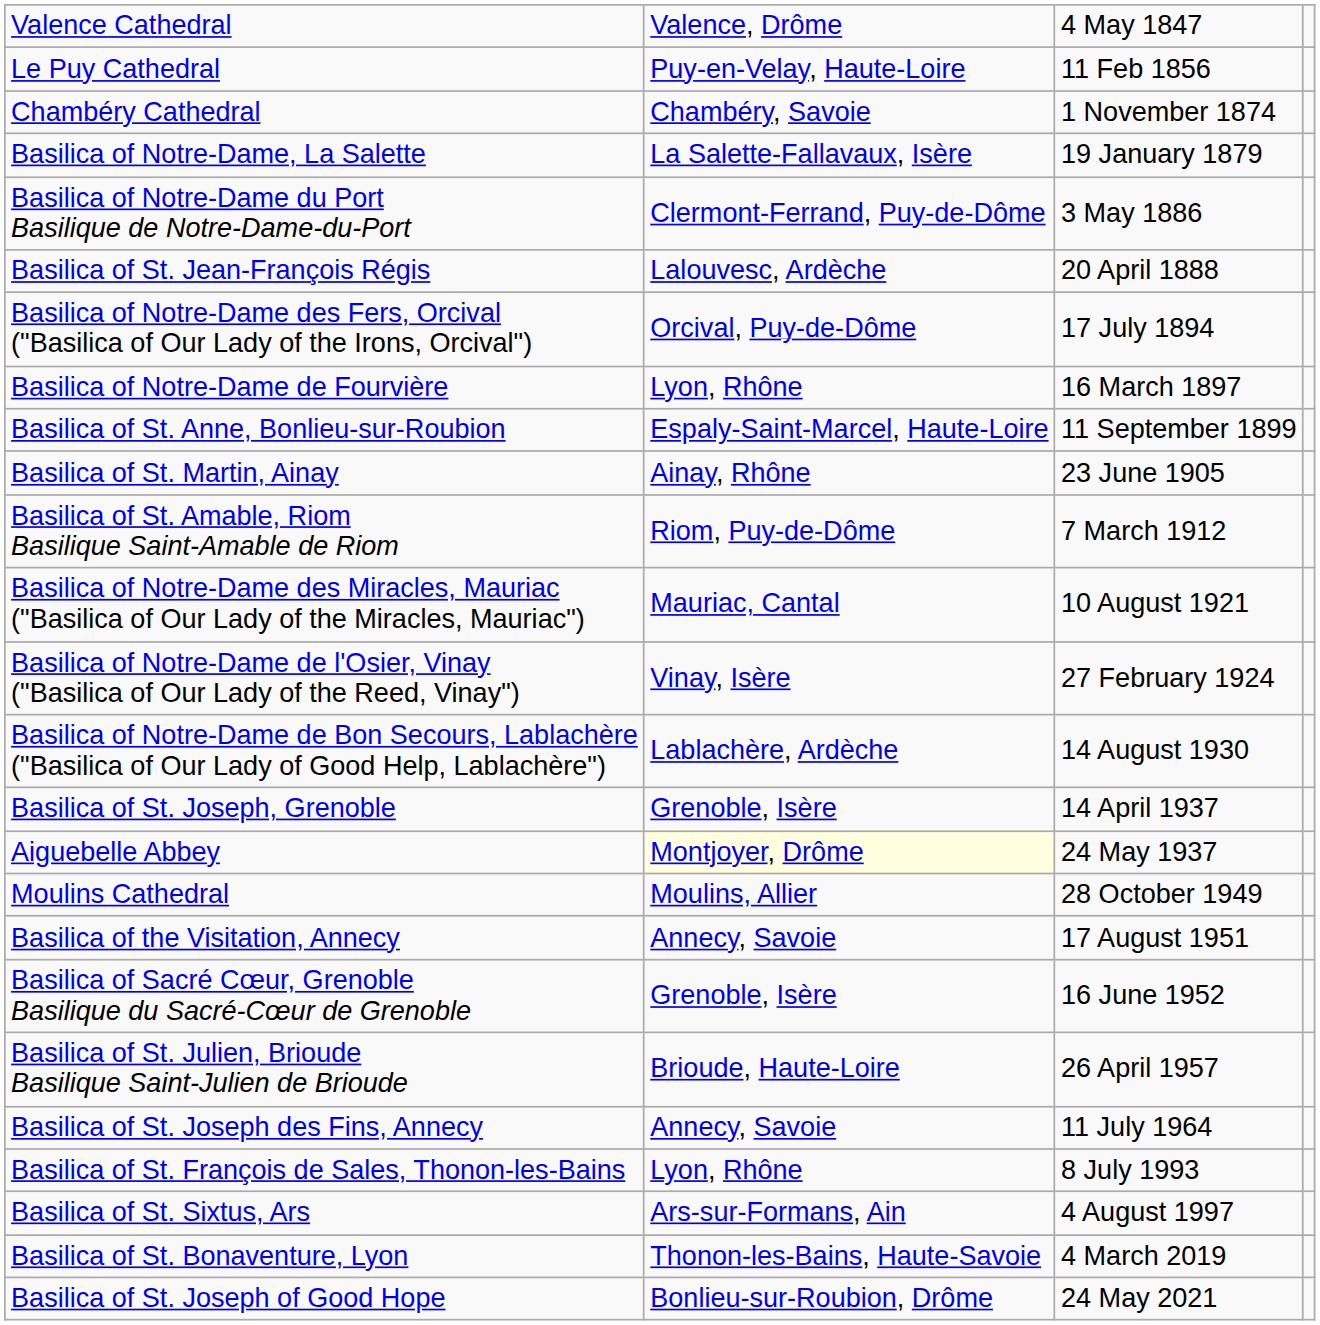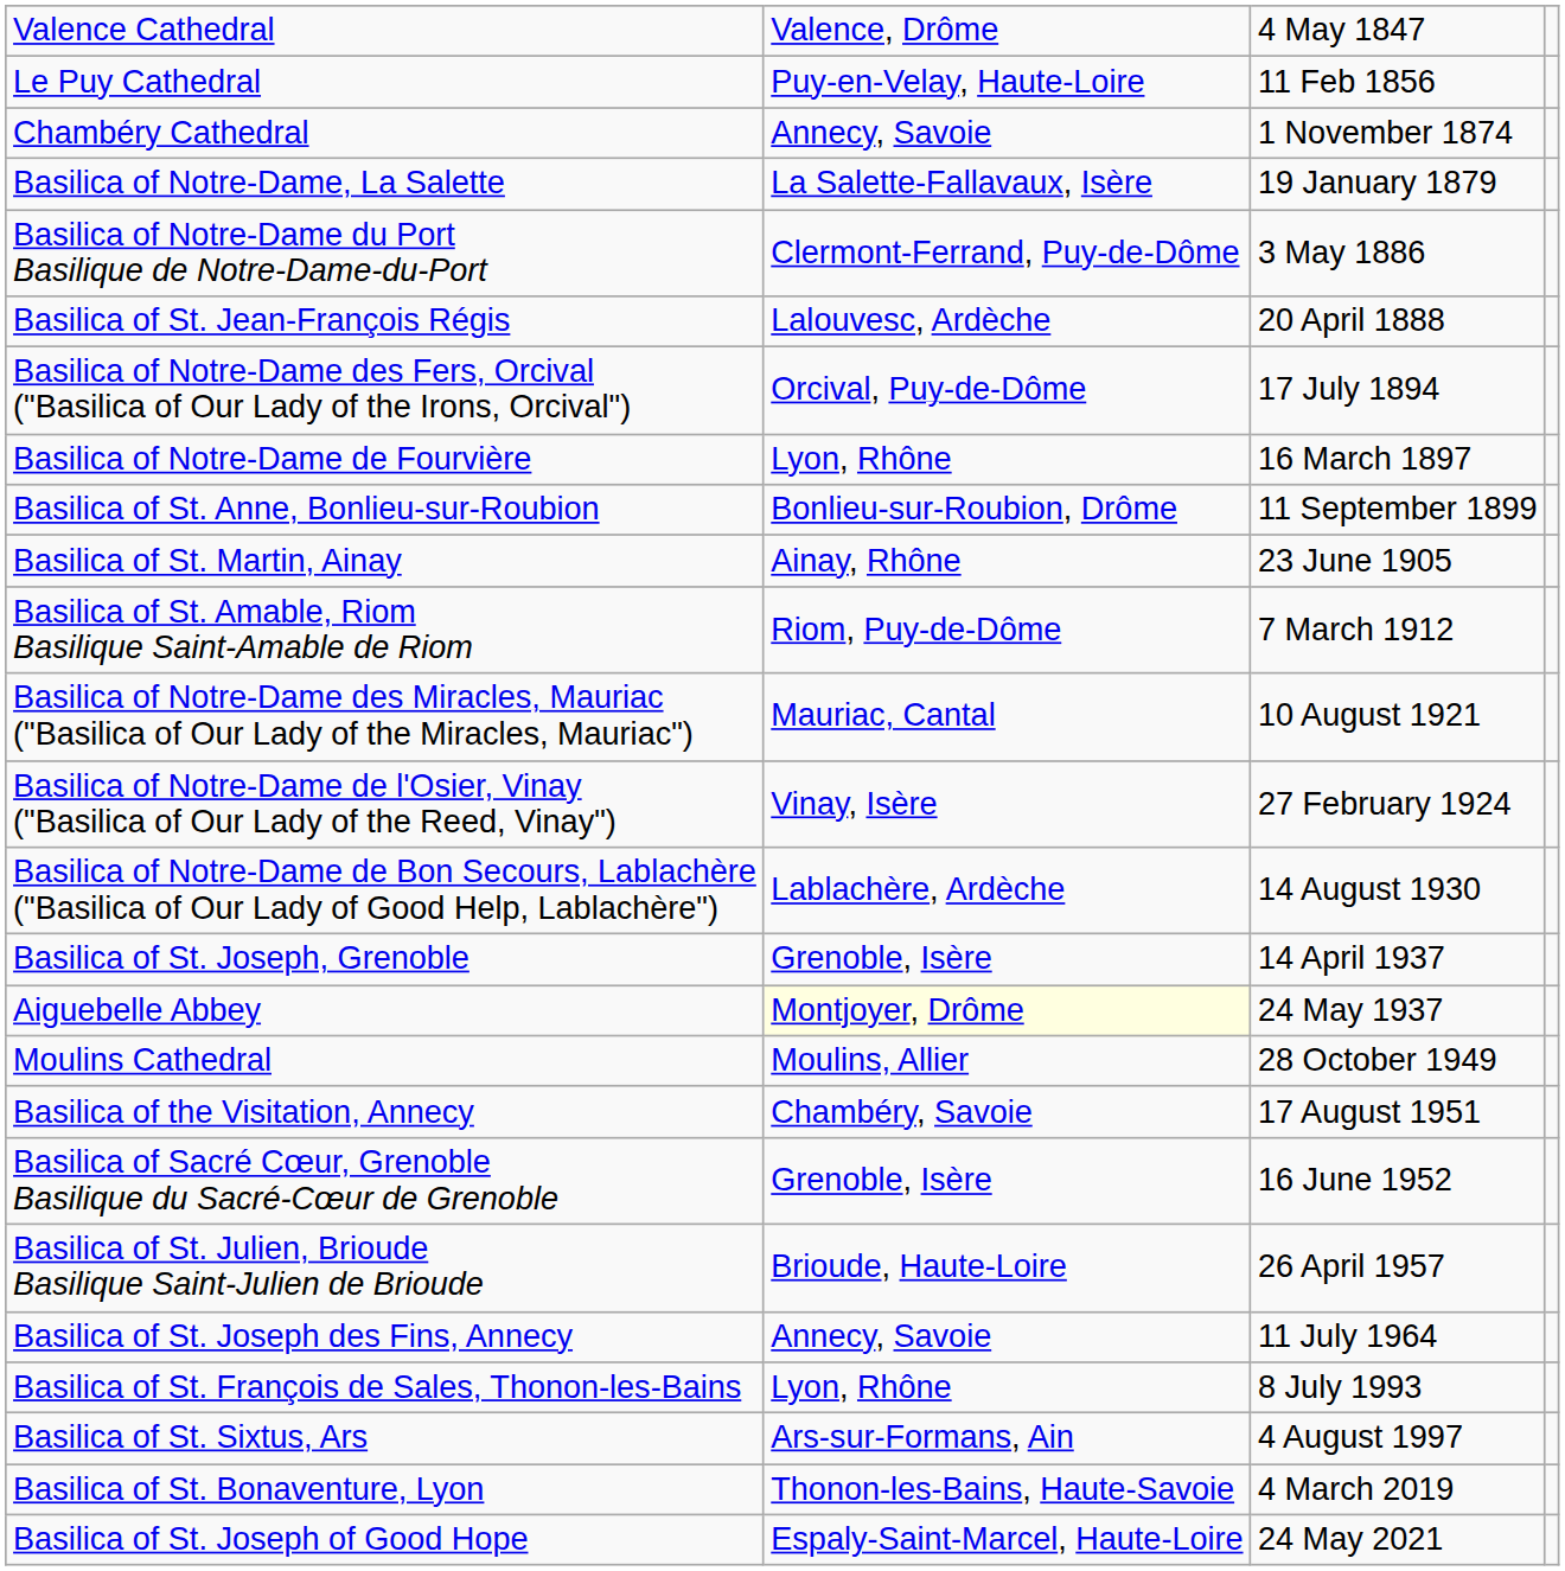Chambéry Cathedral | column 2: Chambéry, Savoie -> Annecy, Savoie
Basilica of St. Anne, Bonlieu-sur-Roubion | column 2: Espaly-Saint-Marcel, Haute-Loire -> Bonlieu-sur-Roubion, Drôme
Basilica of the Visitation, Annecy | column 2: Annecy, Savoie -> Chambéry, Savoie
Basilica of St. Joseph of Good Hope | column 2: Bonlieu-sur-Roubion, Drôme -> Espaly-Saint-Marcel, Haute-Loire
